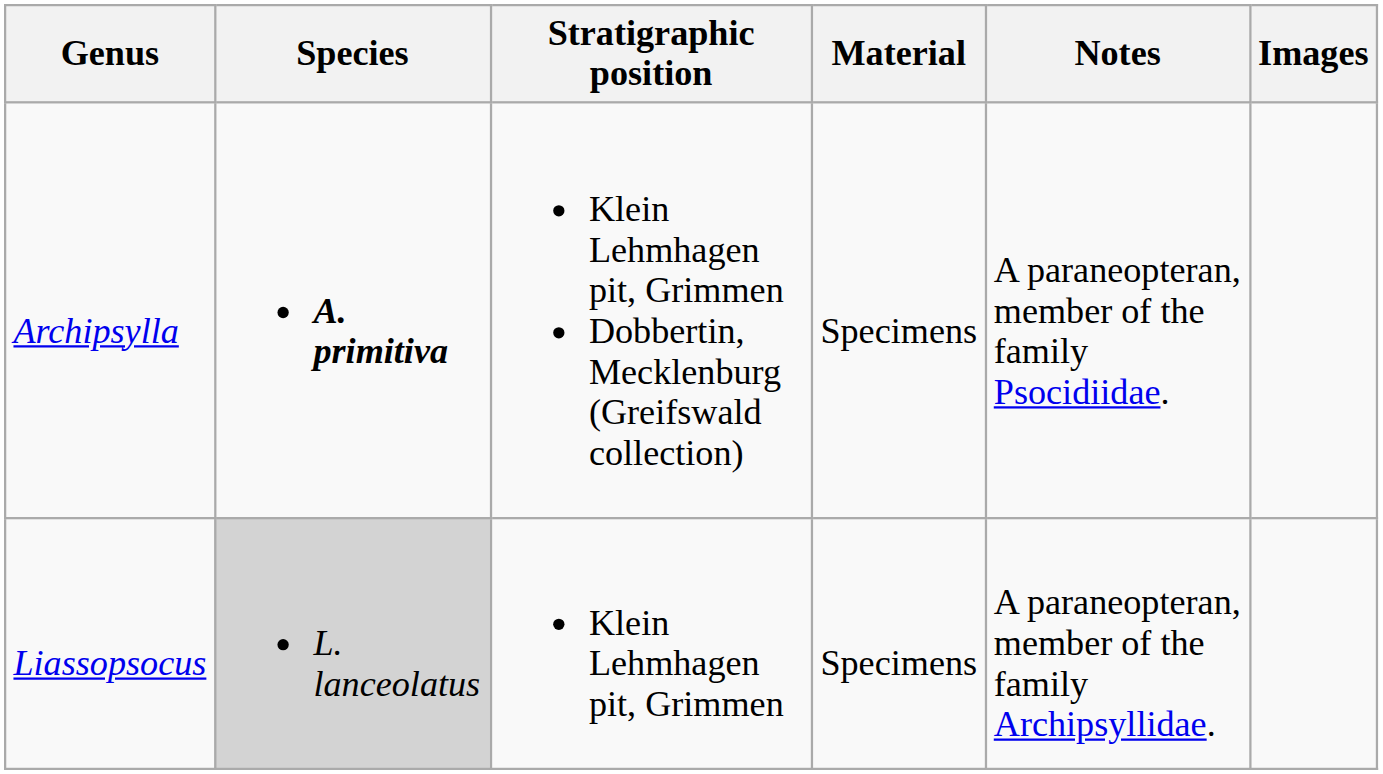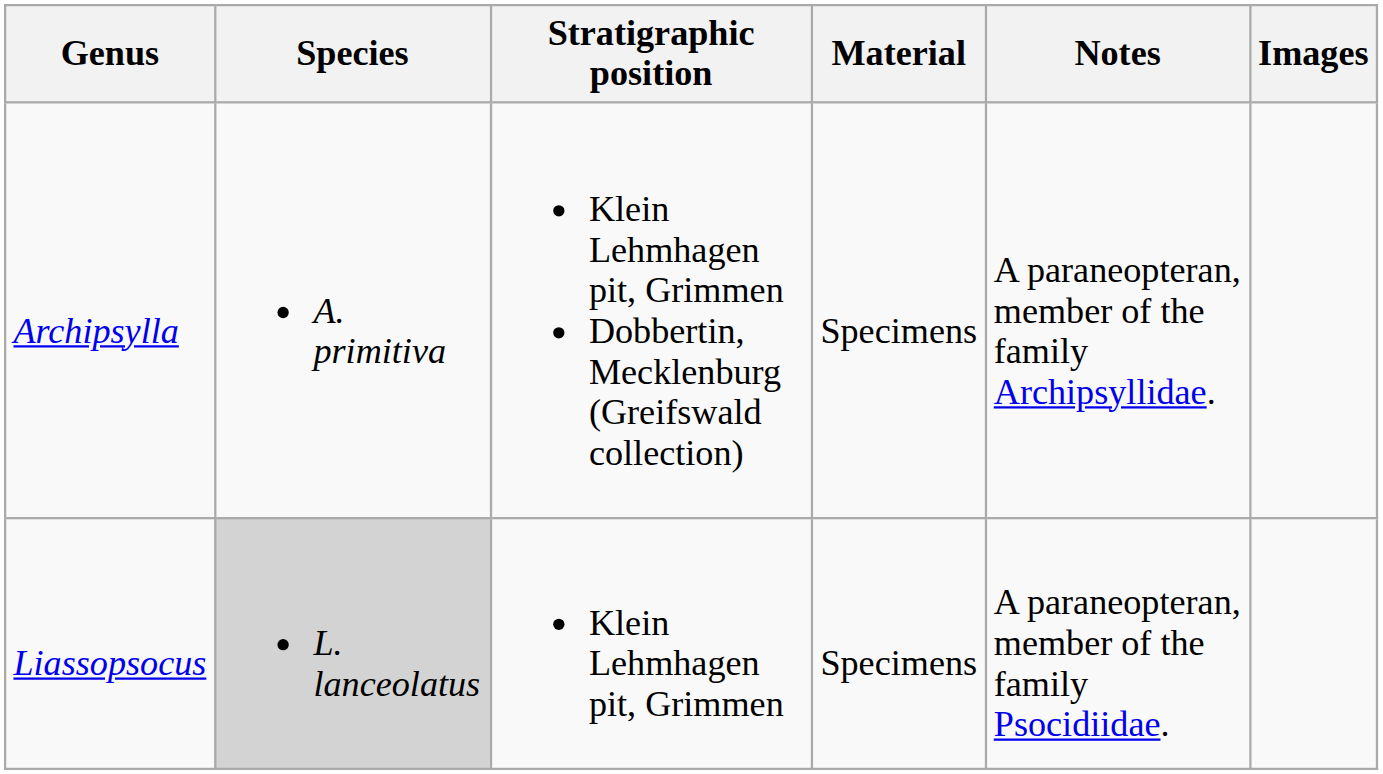Archipsylla | Species: bold -> normal
Archipsylla | Notes: A paraneopteran, member of the family Psocidiidae. -> A paraneopteran, member of the family Archipsyllidae.
Liassopsocus | Notes: A paraneopteran, member of the family Archipsyllidae. -> A paraneopteran, member of the family Psocidiidae.
